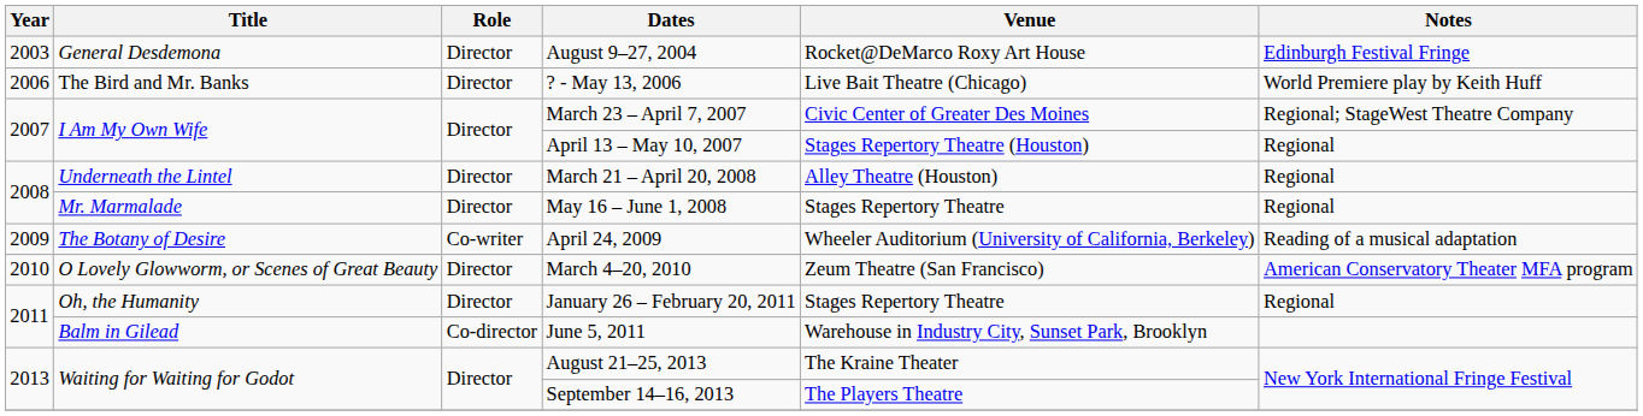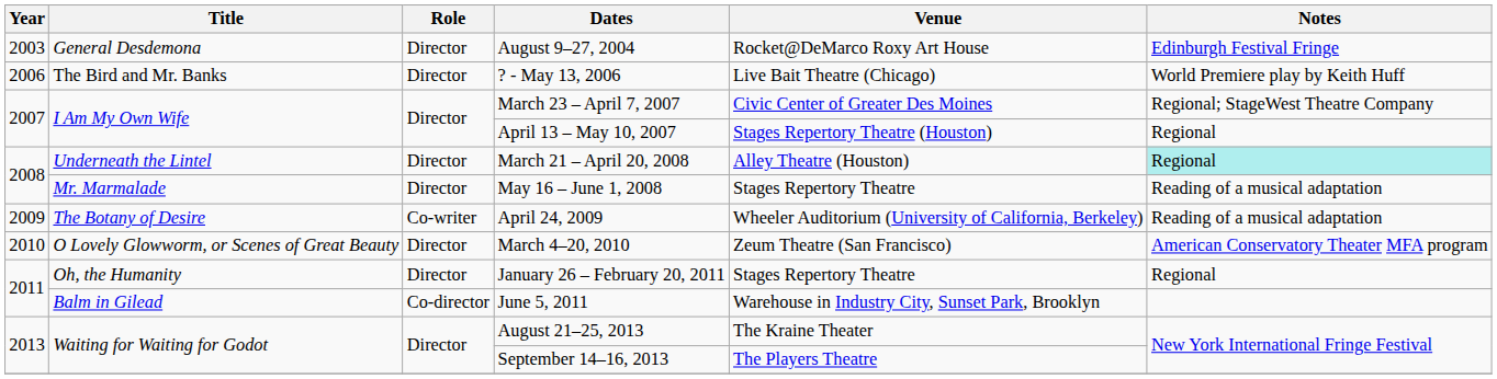March 21 – April 20, 2008 | Notes: no background -> paleturquoise background
May 16 – June 1, 2008 | Notes: Regional -> Reading of a musical adaptation
